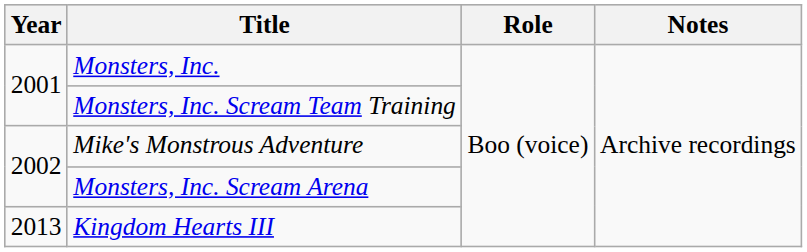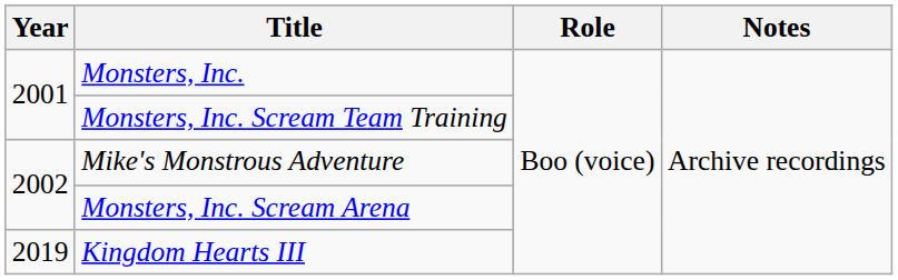Kingdom Hearts III | Year: 2013 -> 2019
